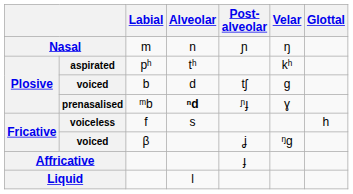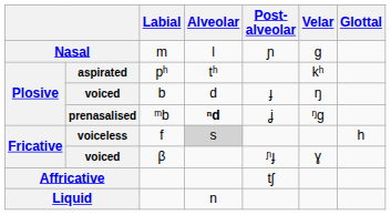Nasal | Alveolar: n -> l
Nasal | Velar: ŋ -> ɡ
voiced / b | Post- alveolar: tʃ -> ɟ
voiced / b | Velar: ɡ -> ŋ
prenasalised | Post- alveolar: ᶮɟ -> ʝ
prenasalised | Velar: ɣ -> ᵑɡ
voiceless | Alveolar: no background -> lightgrey background
voiced / β | Post- alveolar: ʝ -> ᶮɟ
voiced / β | Velar: ᵑɡ -> ɣ
Affricative | Post- alveolar: ɟ -> tʃ
Liquid | Alveolar: l -> n
